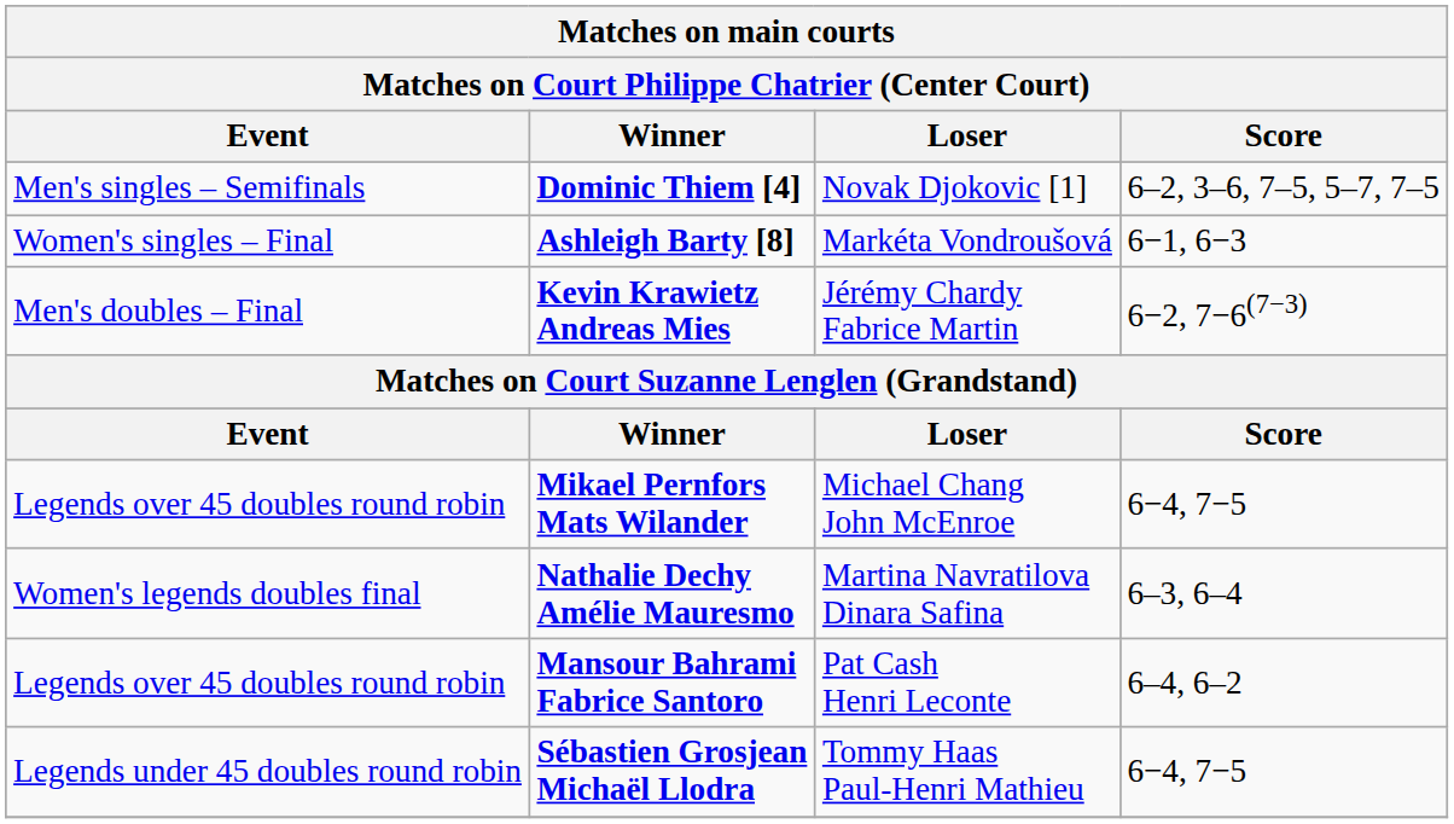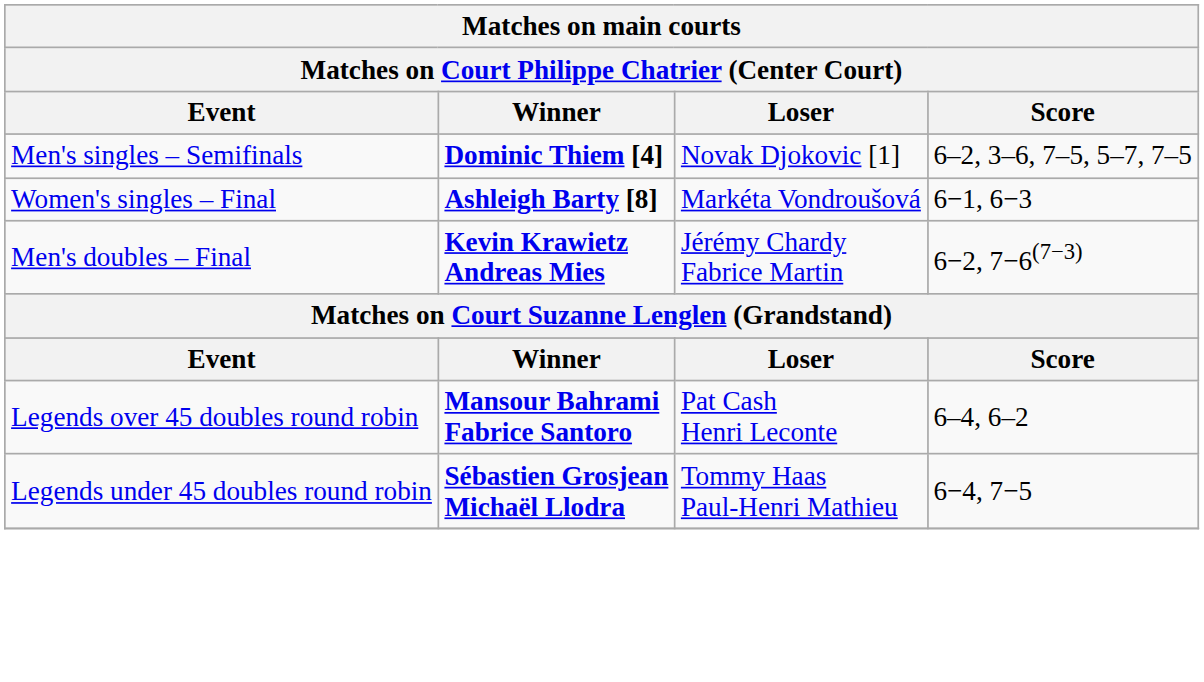- row: Legends over 45 doubles round robin | Mikael Pernfors Mats Wilander | Michael Chang John McEnroe | 6−4, 7−5
- row: Women's legends doubles final | Nathalie Dechy Amélie Mauresmo | Martina Navratilova Dinara Safina | 6–3, 6–4
